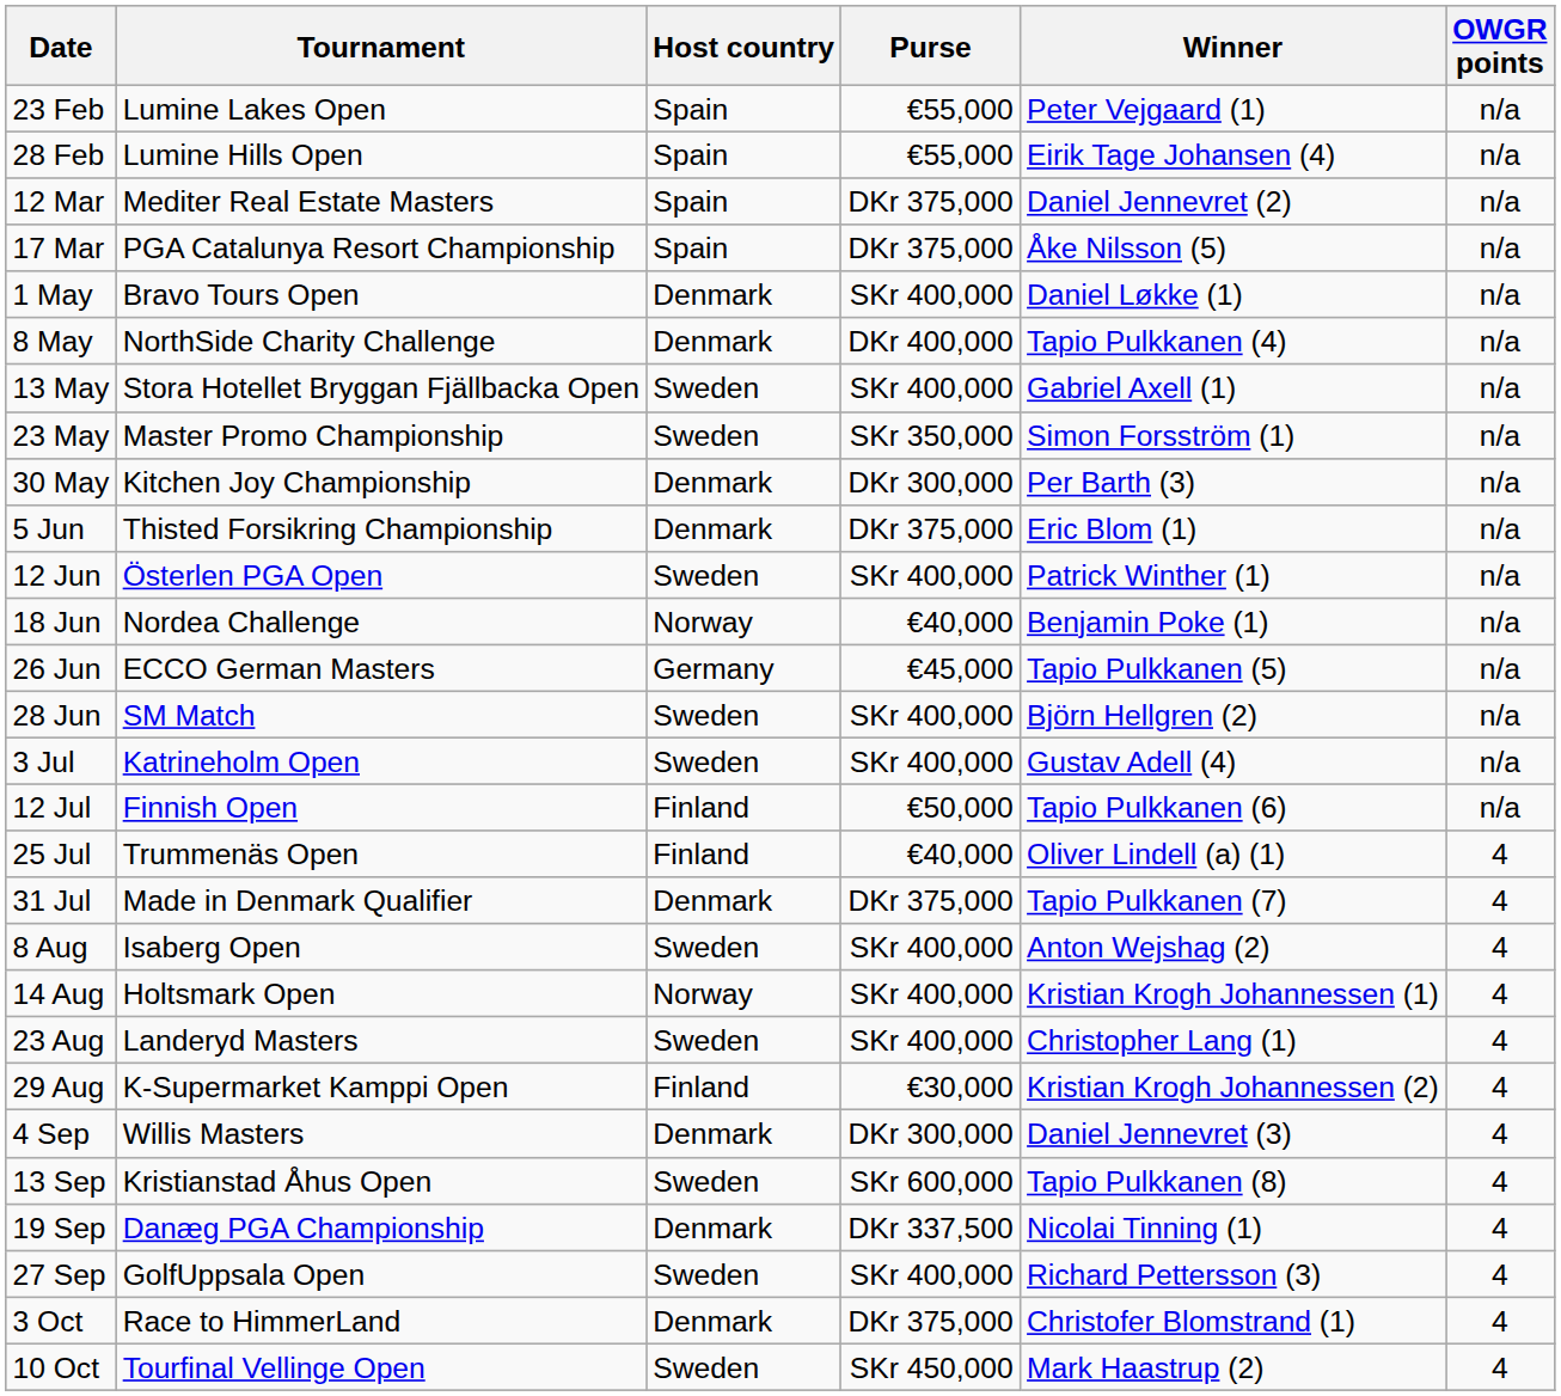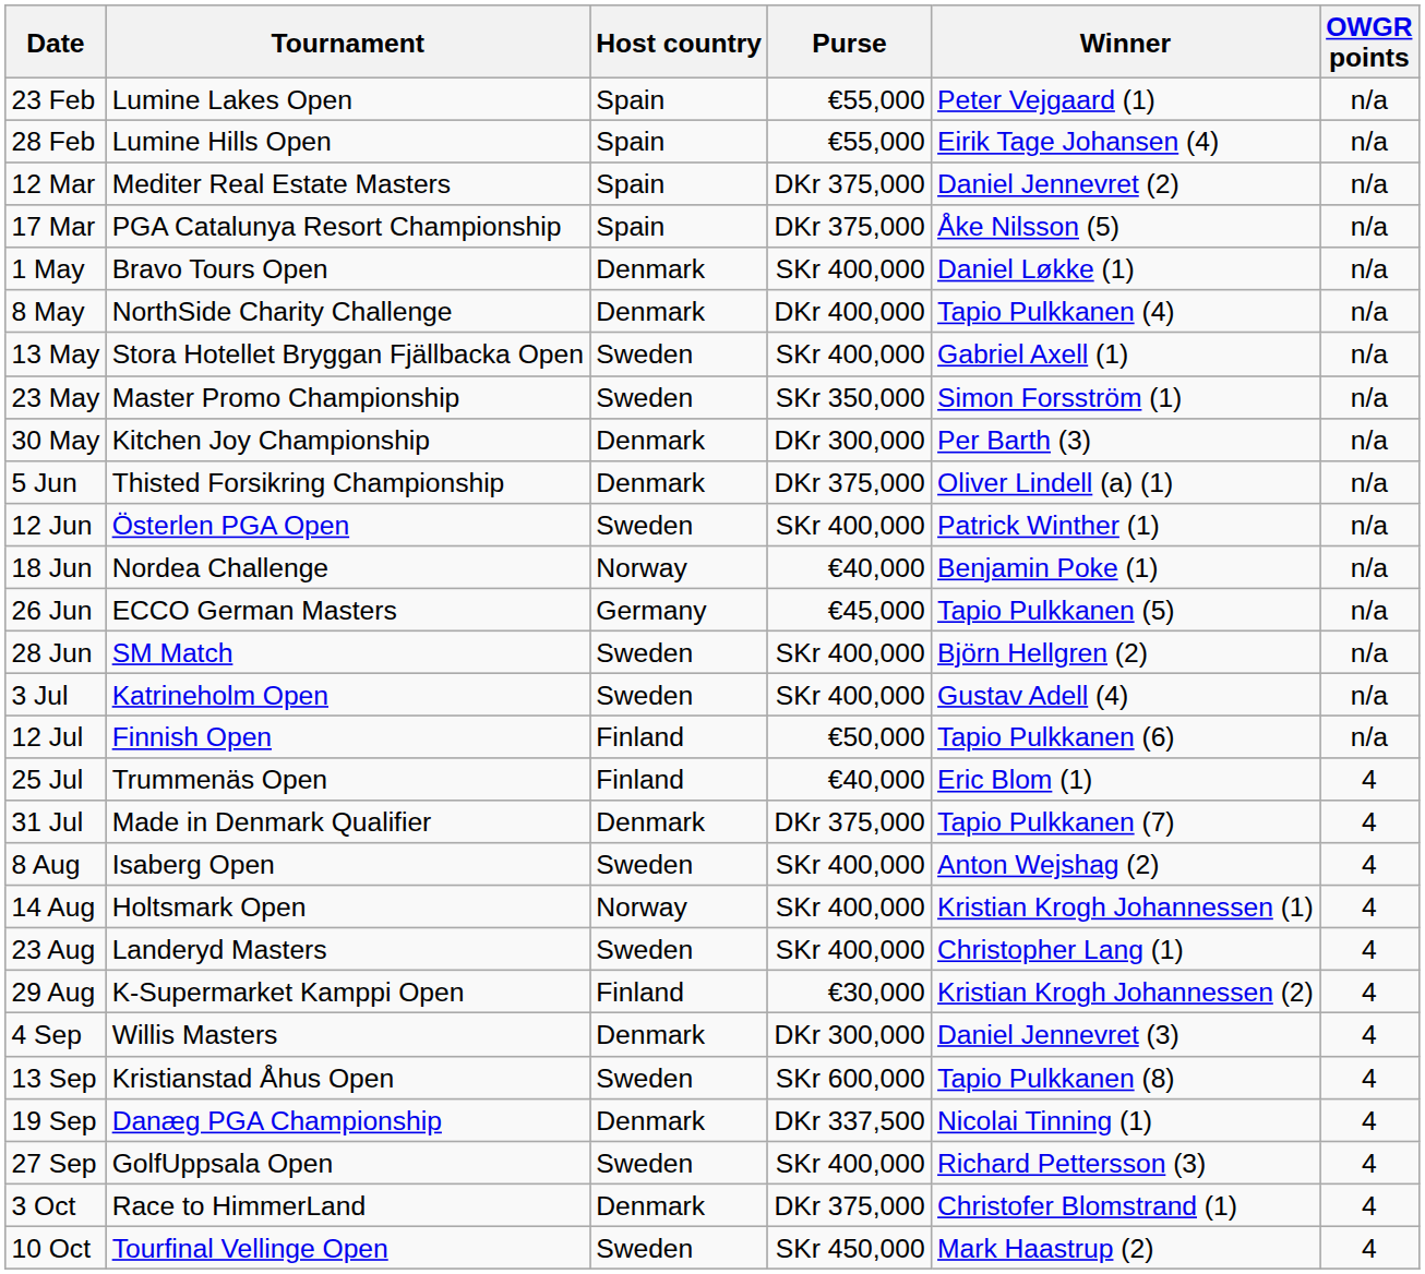5 Jun | Winner: Eric Blom (1) -> Oliver Lindell (a) (1)
25 Jul | Winner: Oliver Lindell (a) (1) -> Eric Blom (1)
